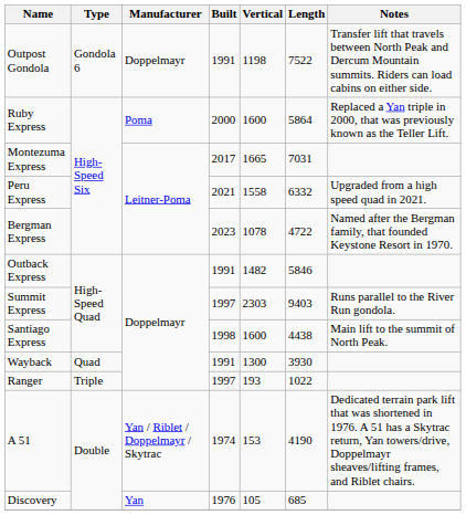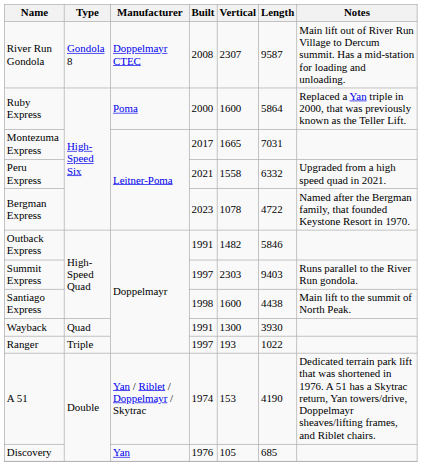+ row: River Run Gondola | Gondola 8 | Doppelmayr CTEC | 2008 | 2307 | 9587 | Main lift out of River Run Village to Dercum summit. Has a mid-station for loading and unloading.
- row: Outpost Gondola | Gondola 6 | Doppelmayr | 1991 | 1198 | 7522 | Transfer lift that travels between North Peak and Dercum Mountain summits. Riders can load cabins on either side.
